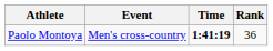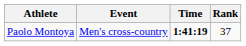Paolo Montoya | Rank: 36 -> 37
